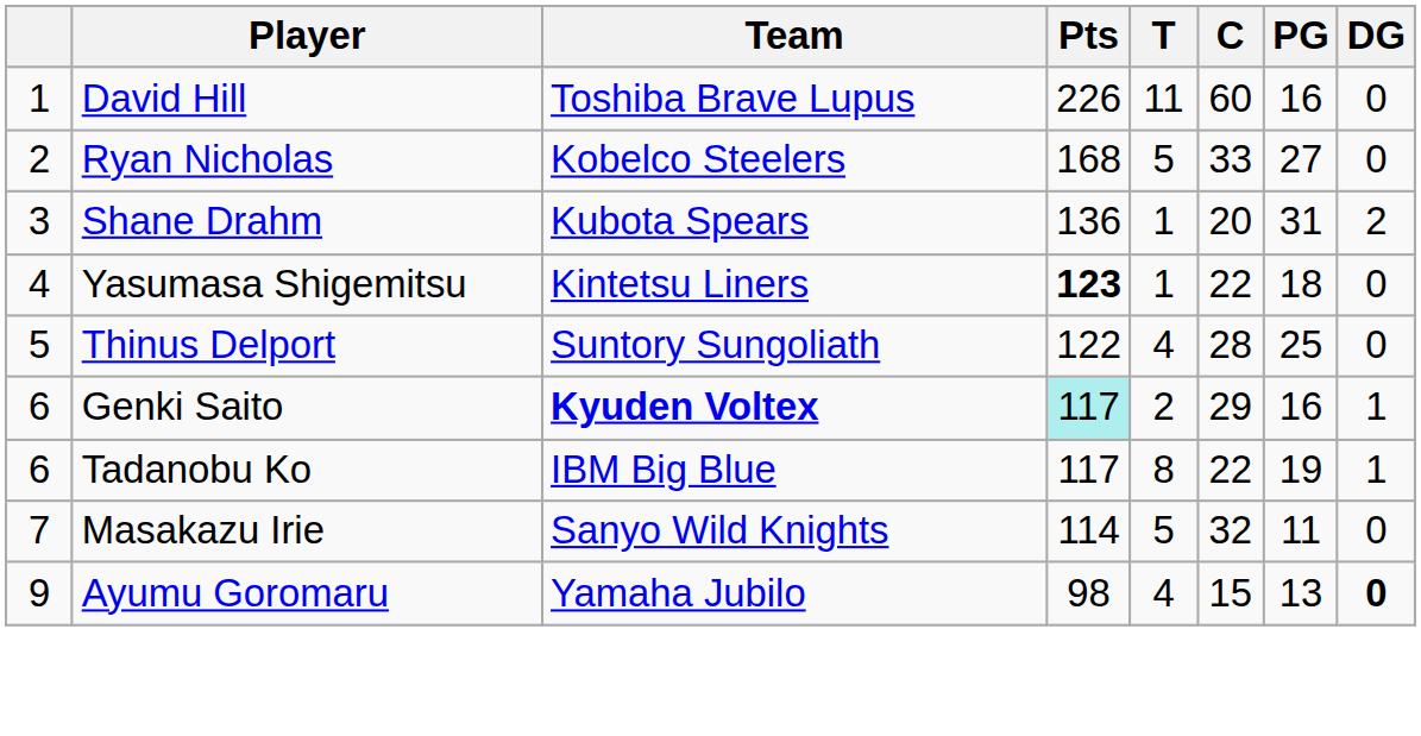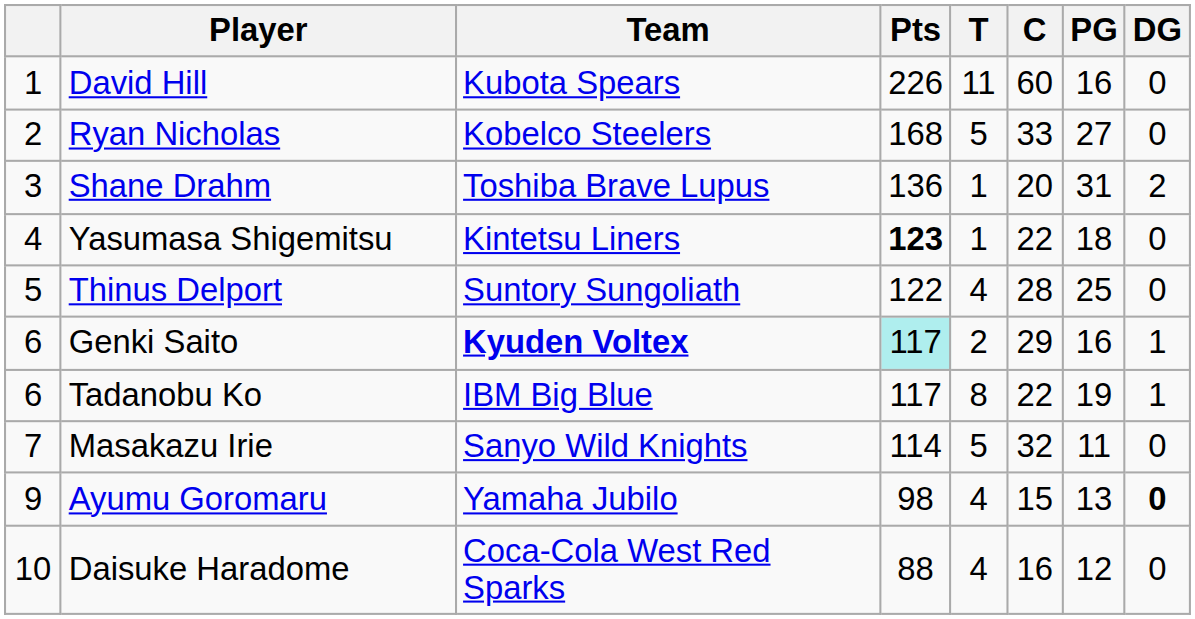David Hill | Team: Toshiba Brave Lupus -> Kubota Spears
Shane Drahm | Team: Kubota Spears -> Toshiba Brave Lupus
+ row: 10 | Daisuke Haradome | Coca-Cola West Red Sparks | 88 | 4 | 16 | 12 | 0
